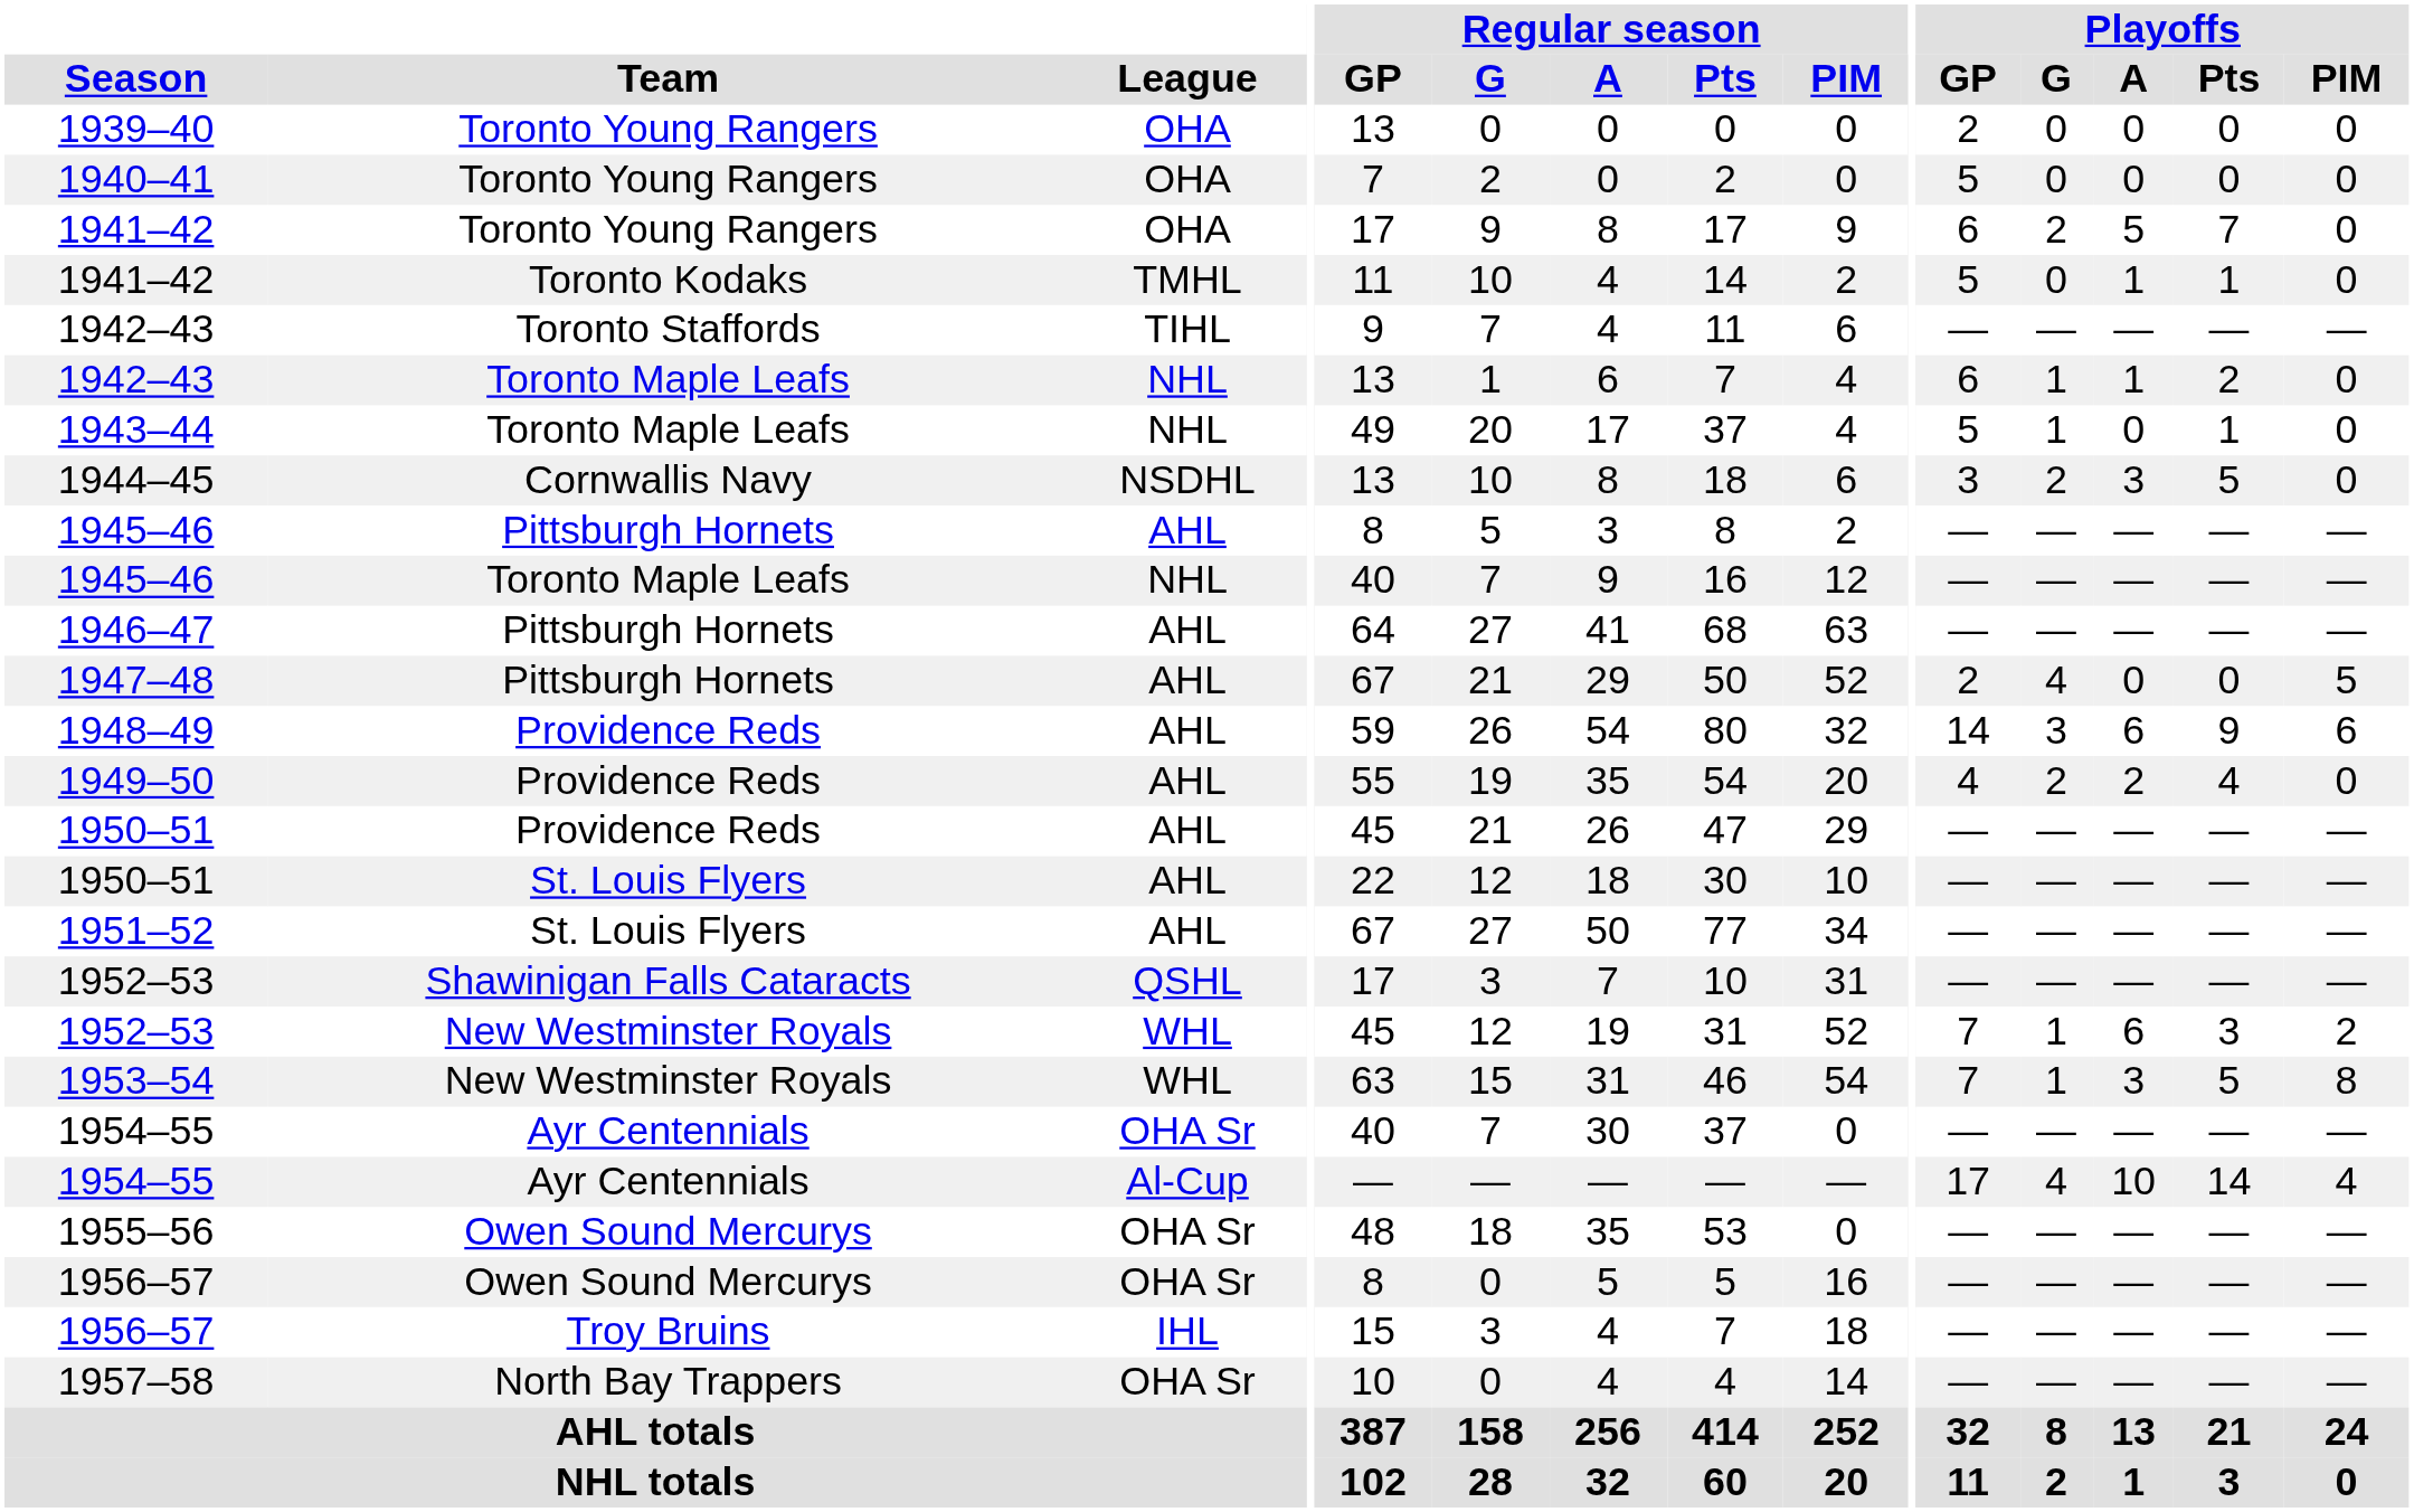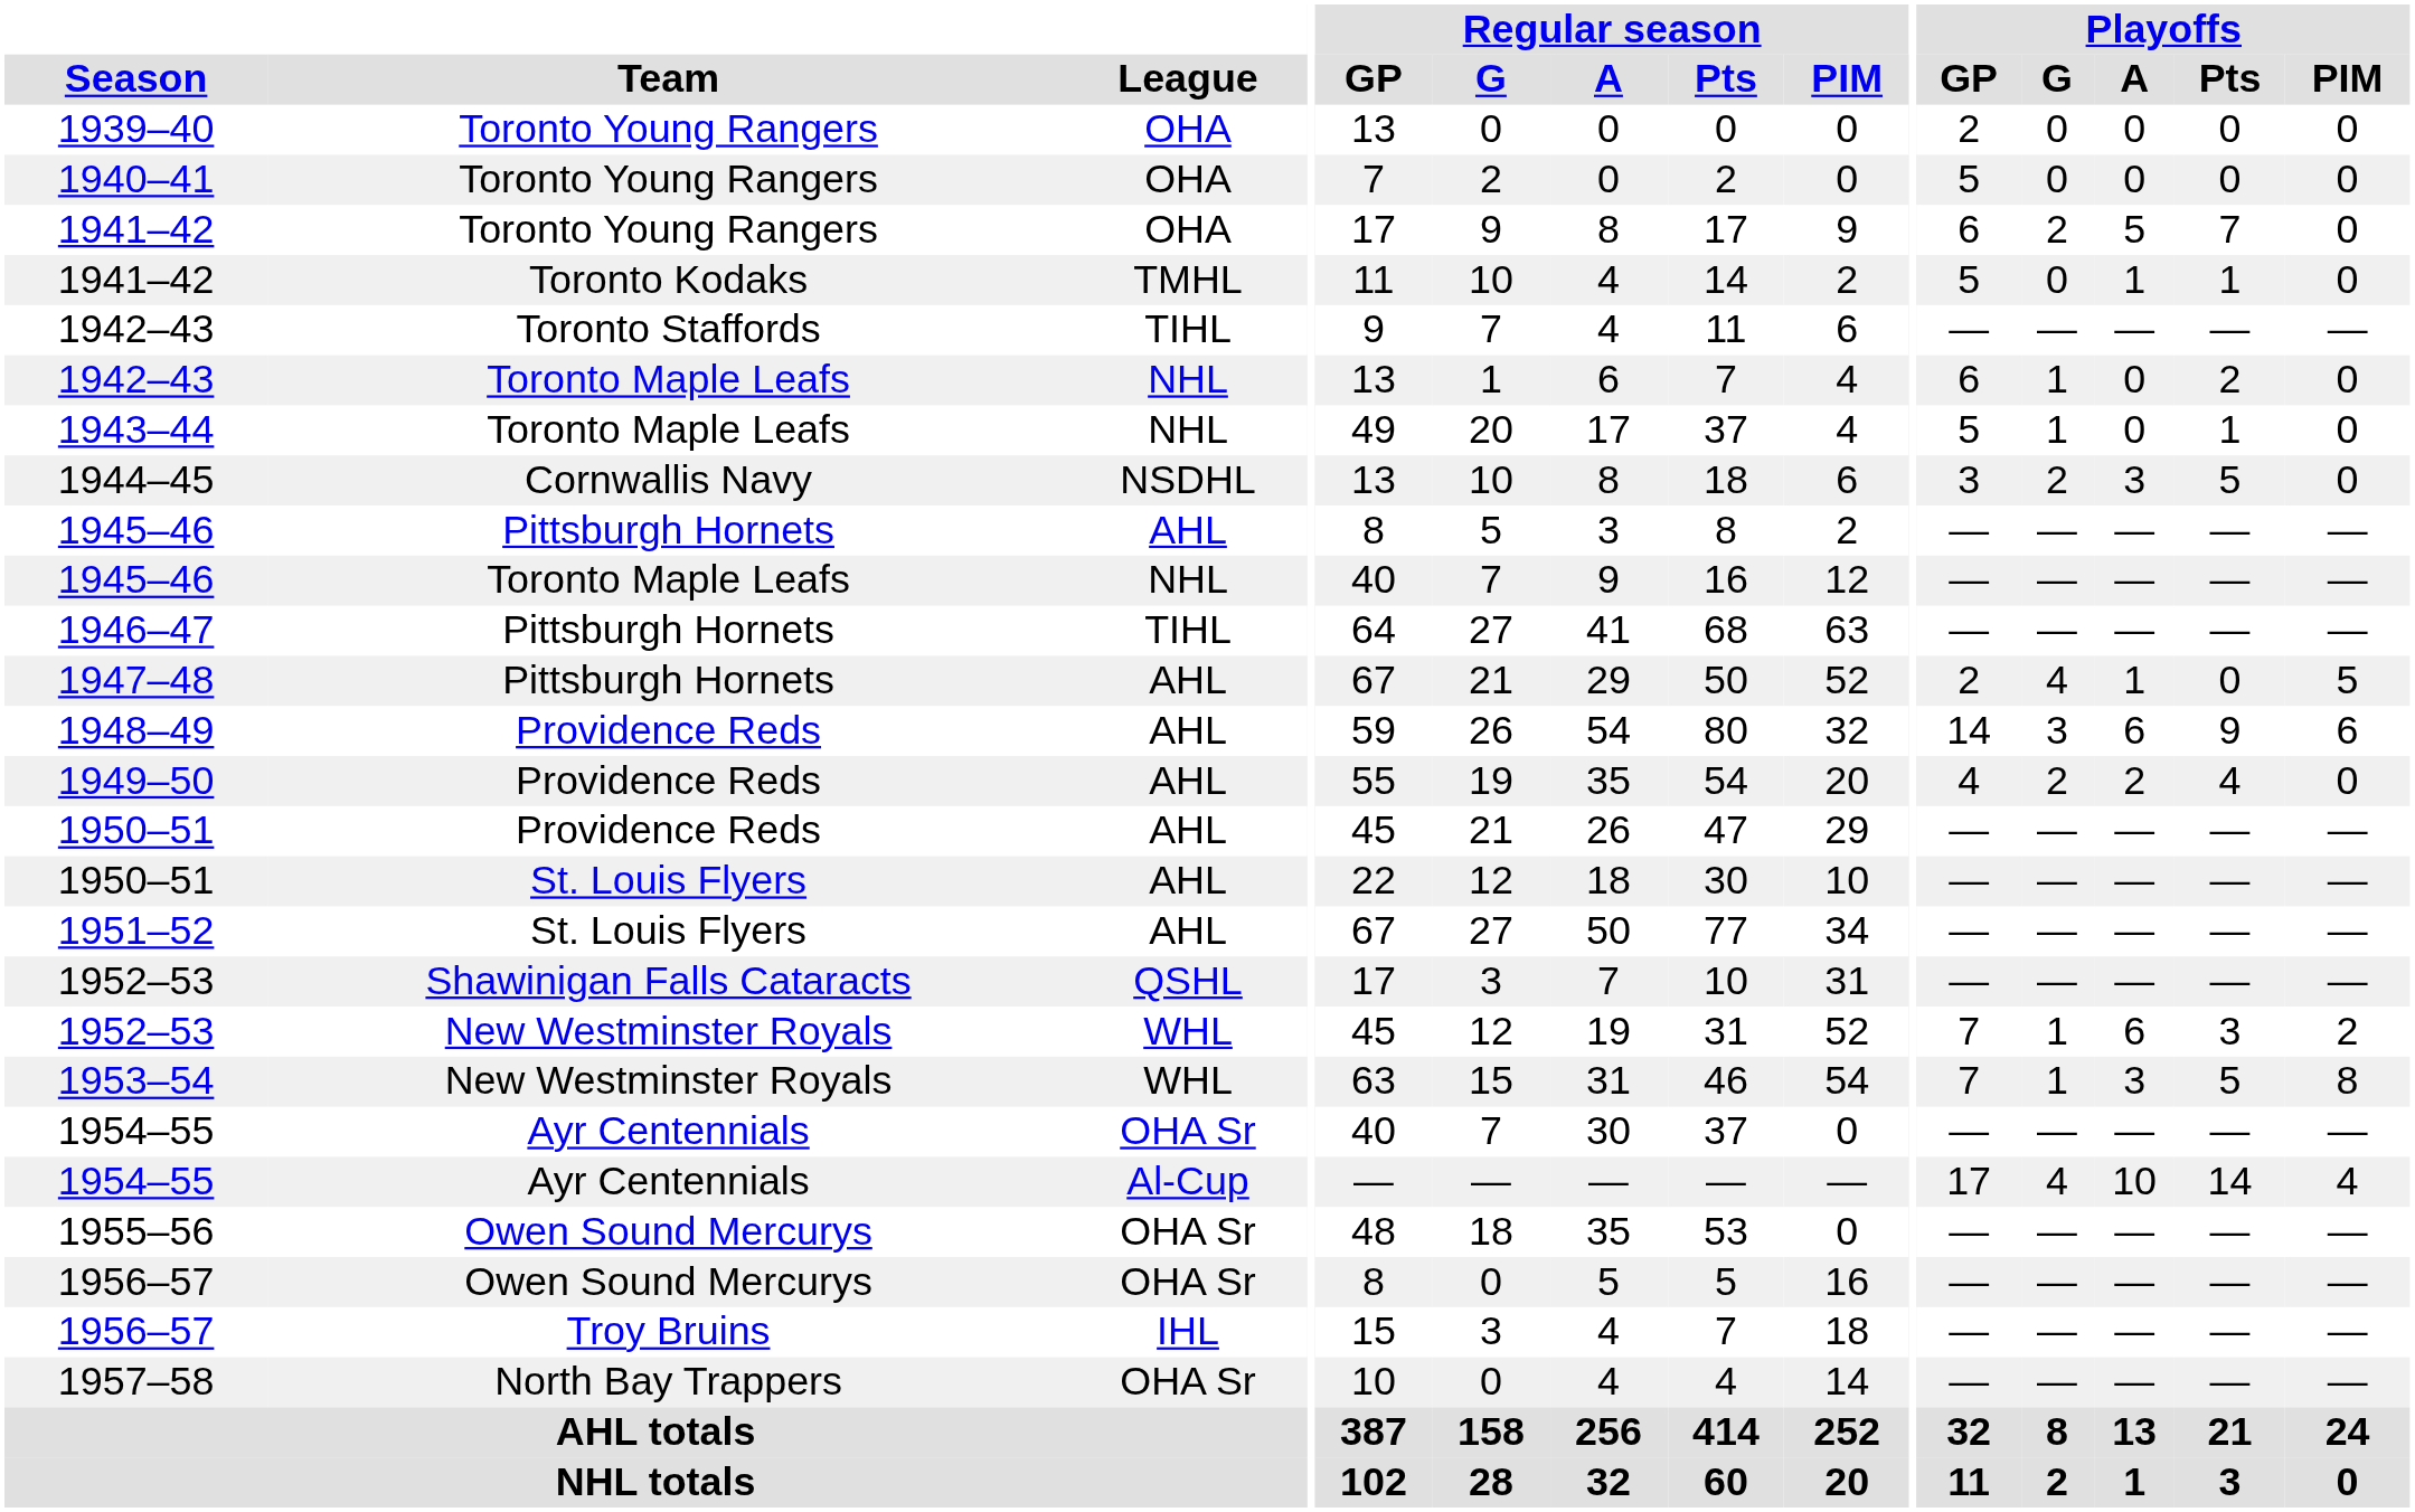1942–43 / Toronto Maple Leafs | Playoffs / A: 1 -> 0
1946–47 | League: AHL -> TIHL
1947–48 | Playoffs / A: 0 -> 1
